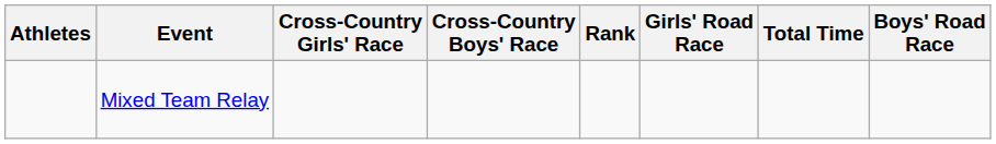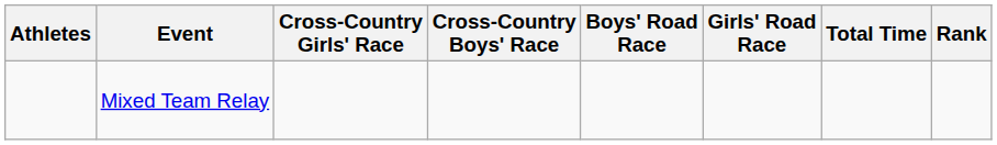columns swapped: Boys' Road Race <-> Rank
